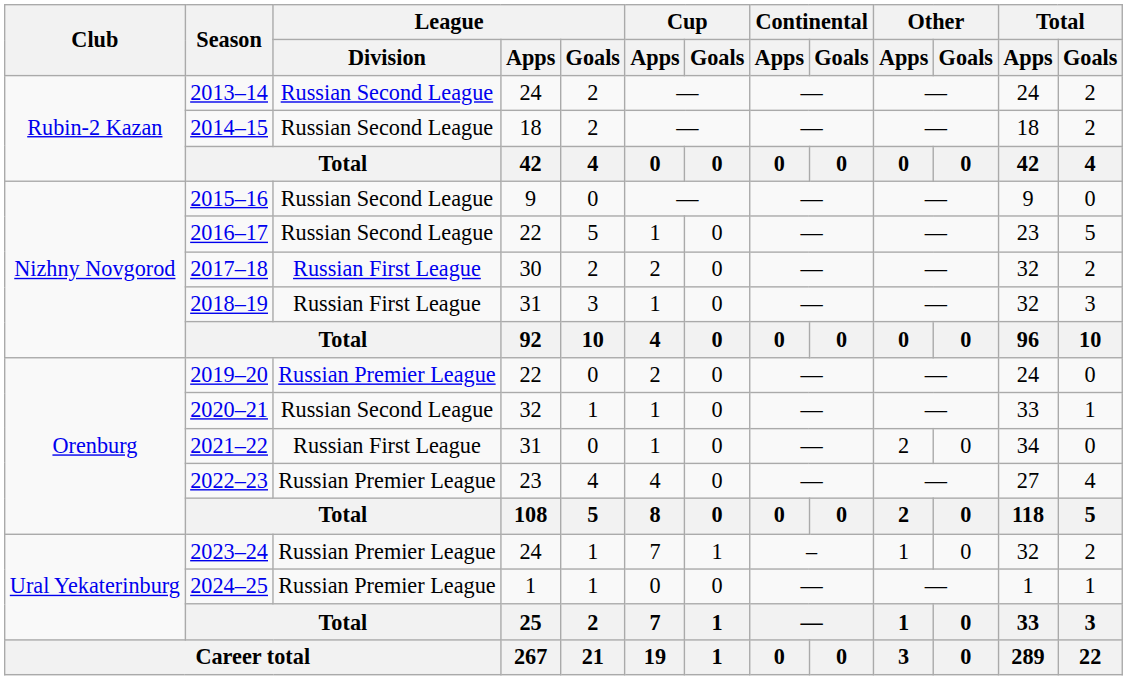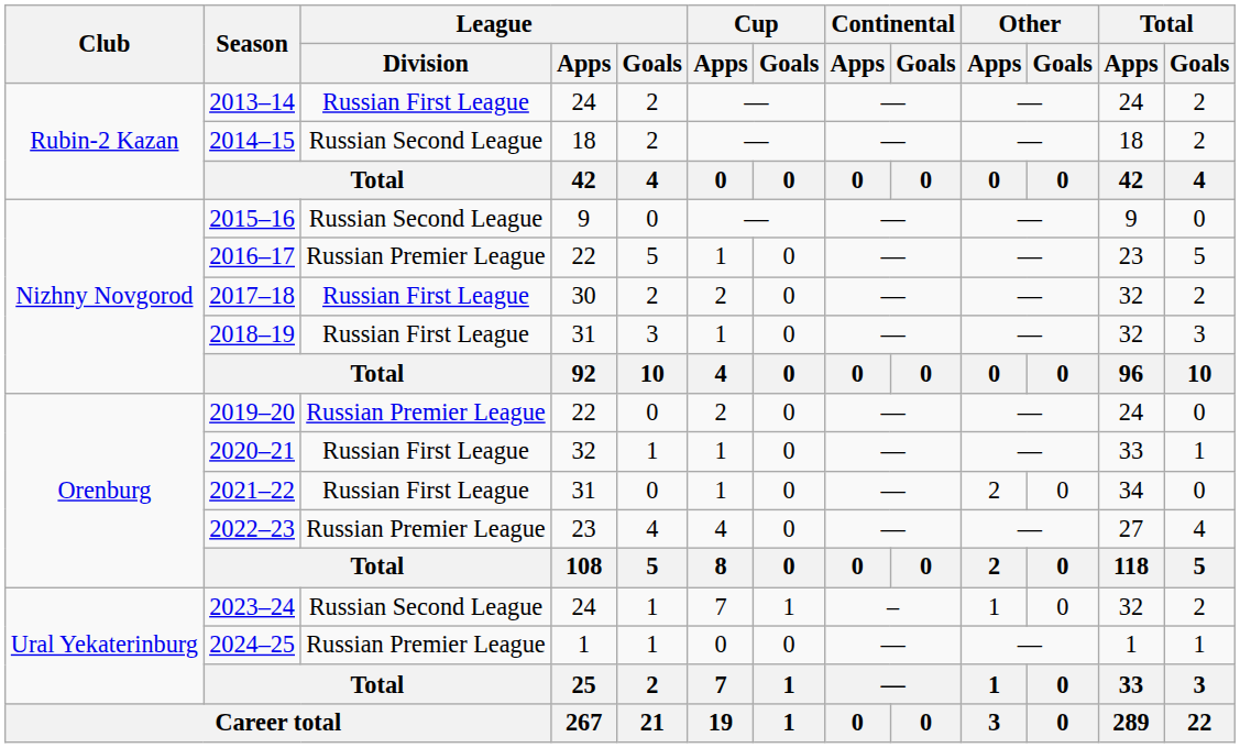2013–14 | League / Division: Russian Second League -> Russian First League
2016–17 | League / Division: Russian Second League -> Russian Premier League
2020–21 | League / Division: Russian Second League -> Russian First League
2023–24 | League / Division: Russian Premier League -> Russian Second League
